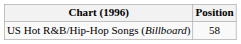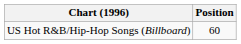US Hot R&B/Hip-Hop Songs (Billboard) | Position: 58 -> 60
